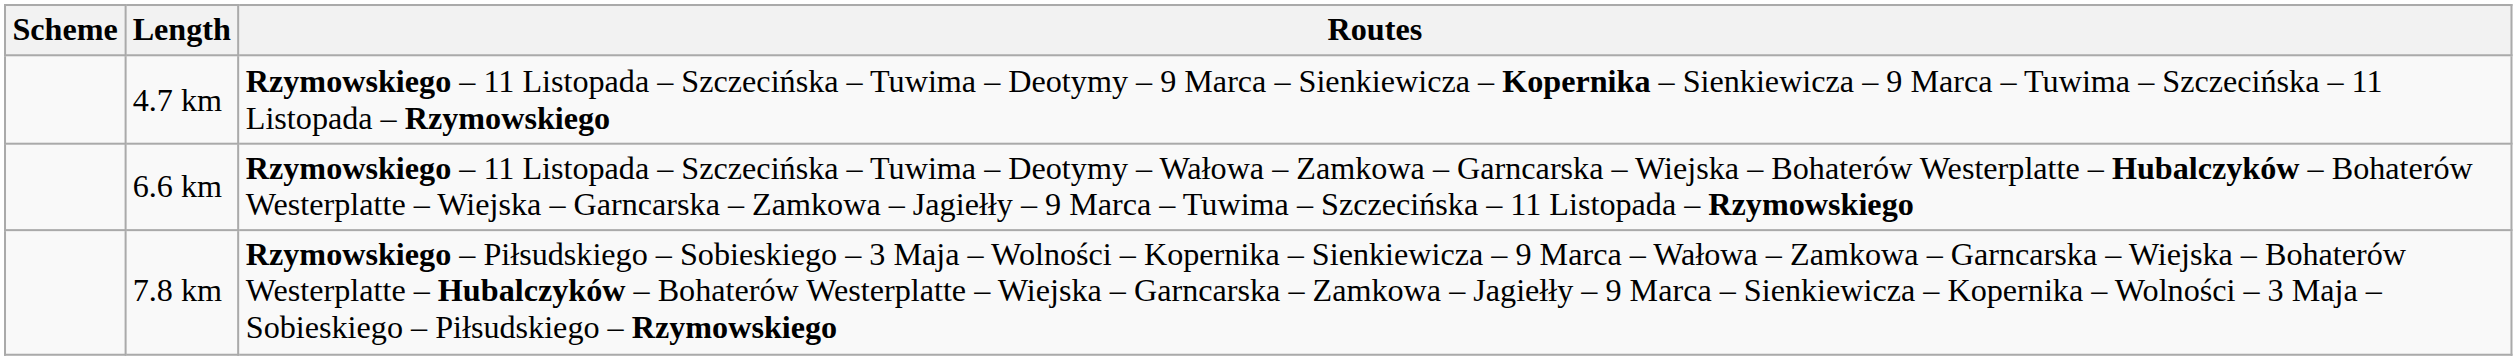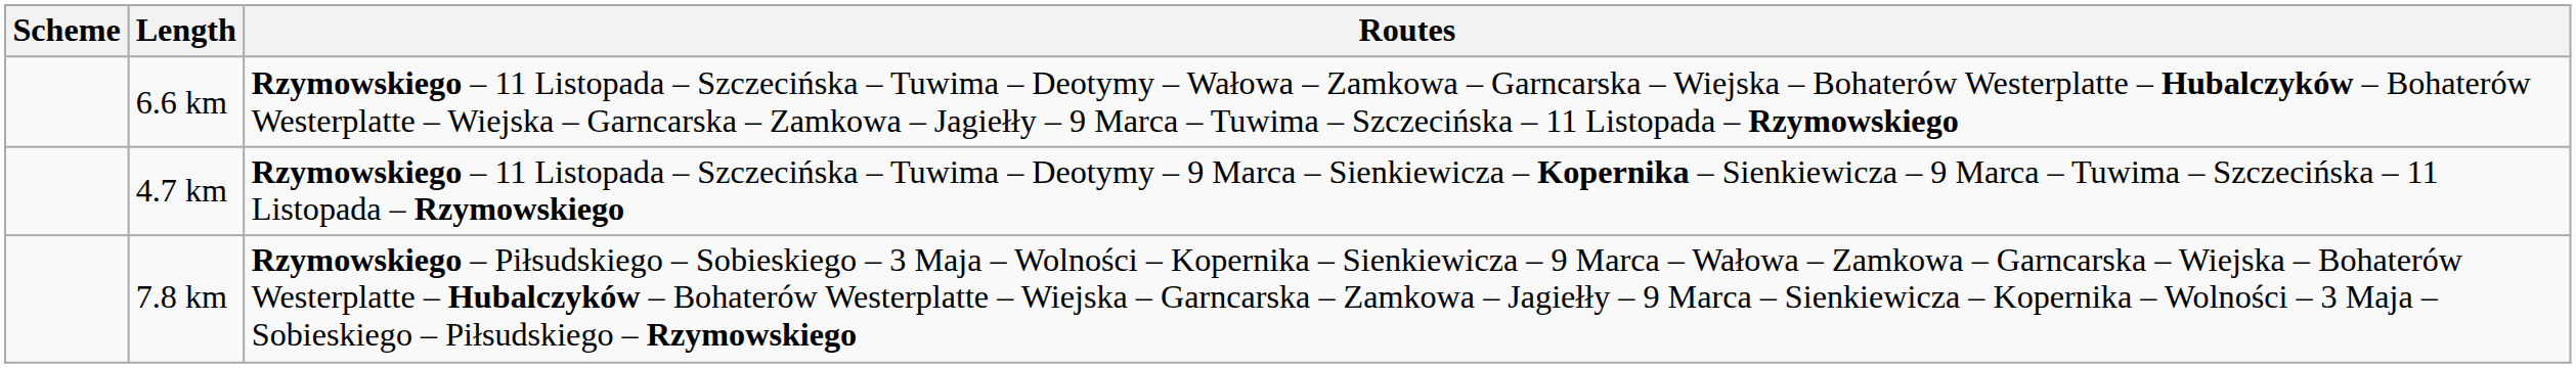rows swapped: 4.7 km <-> 6.6 km
